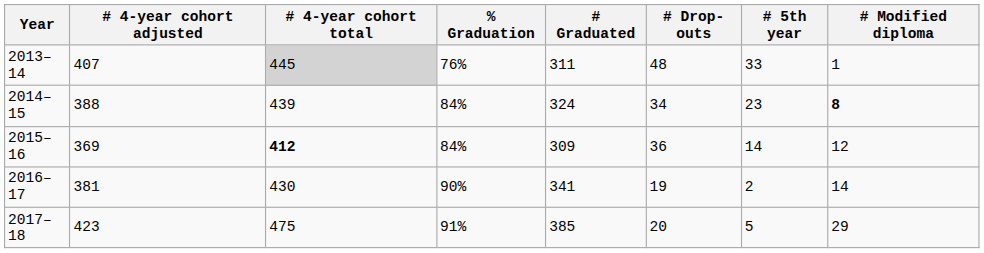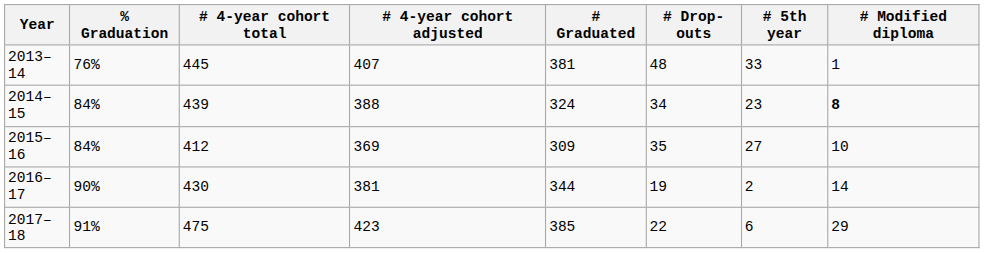columns swapped: % Graduation <-> # 4-year cohort adjusted
2013–14 | # 4-year cohort total: lightgrey background -> no background
2013–14 | # Graduated: 311 -> 381
2015–16 | # 4-year cohort total: bold -> normal
2015–16 | # Drop-outs: 36 -> 35
2015–16 | # 5th year: 14 -> 27
2015–16 | # Modified diploma: 12 -> 10
2016–17 | # Graduated: 341 -> 344
2017–18 | # Drop-outs: 20 -> 22
2017–18 | # 5th year: 5 -> 6
